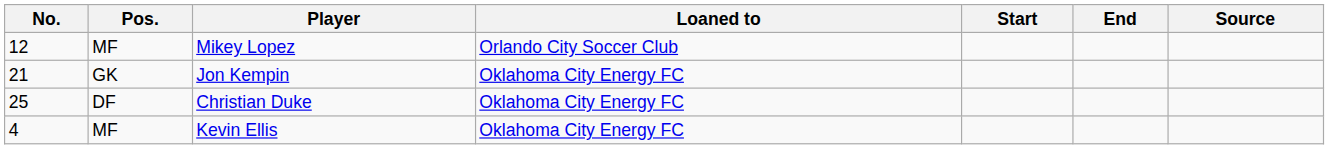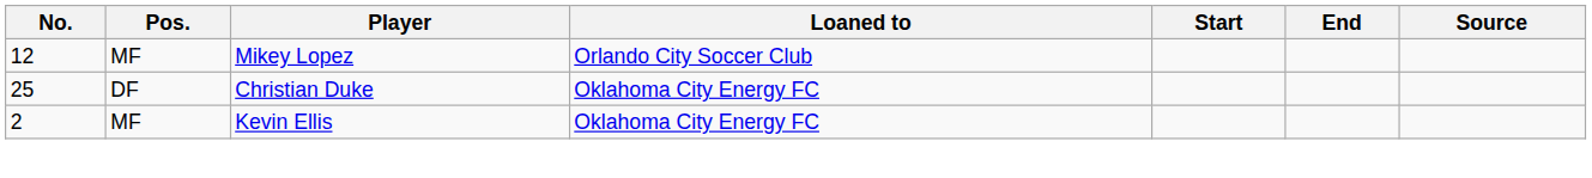- row: 21 | GK | Jon Kempin | Oklahoma City Energy FC
Kevin Ellis | No.: 4 -> 2
